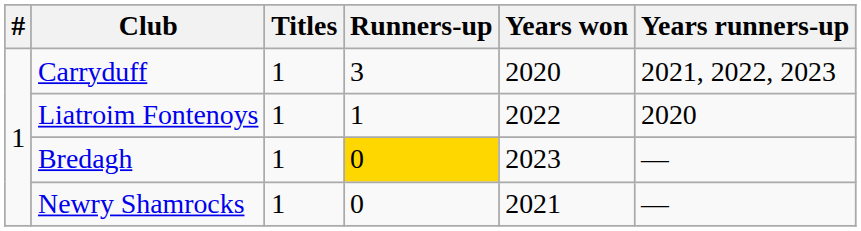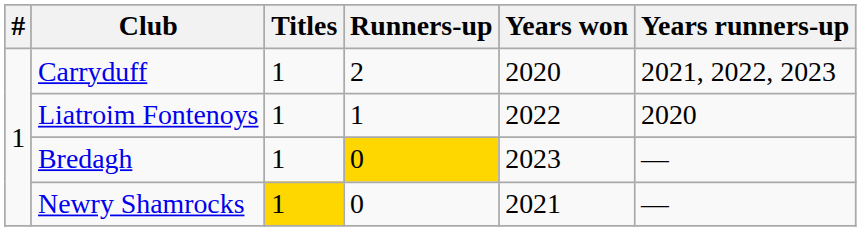Carryduff | Runners-up: 3 -> 2
Newry Shamrocks | Titles: no background -> gold background
